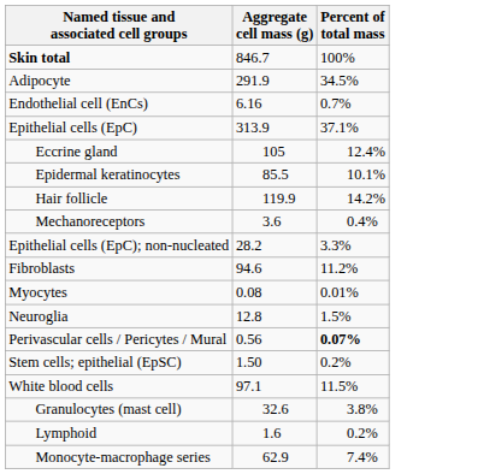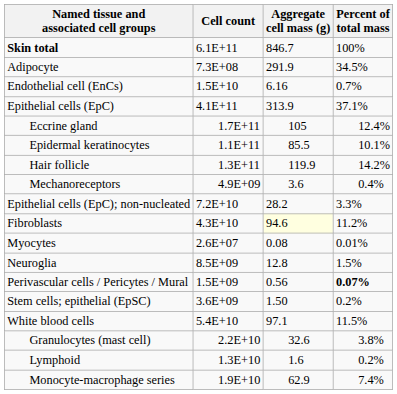+ column: Cell count | 6.1E+11 | 7.3E+08 | 1.5E+10 | 4.1E+11 | 1.7E+11 | 1.1E+11 | 1.3E+11 | 4.9E+09 | 7.2E+10 | 4.3E+10 | 2.6E+07 | 8.5E+09 | 1.5E+09 | 3.6E+09 | 5.4E+10 | 2.2E+10 | 1.3E+10 | 1.9E+10
Fibroblasts | Aggregate cell mass (g): no background -> lightyellow background
